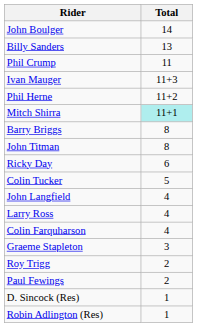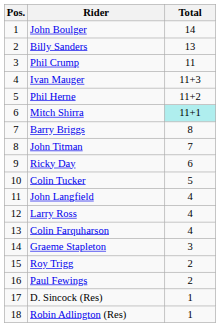+ column: Pos. | 1 | 2 | 3 | 4 | 5 | 6 | 7 | 8 | 9 | 10 | 11 | 12 | 13 | 14 | 15 | 16 | 17 | 18
John Titman | Total: 8 -> 7
